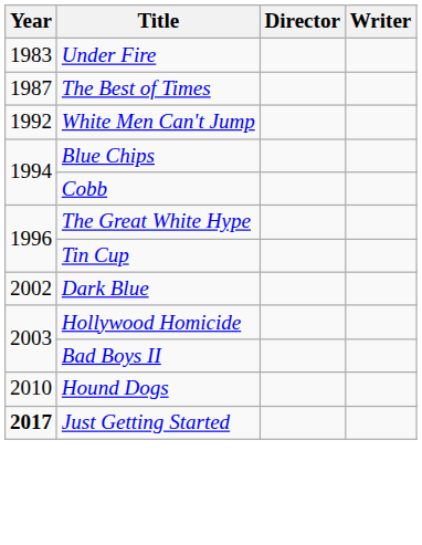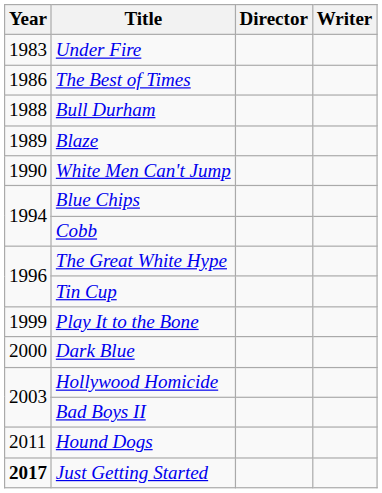The Best of Times | Year: 1987 -> 1986
+ row: 1988 | Bull Durham
+ row: 1989 | Blaze
White Men Can't Jump | Year: 1992 -> 1990
+ row: 1999 | Play It to the Bone
Dark Blue | Year: 2002 -> 2000
Hound Dogs | Year: 2010 -> 2011
